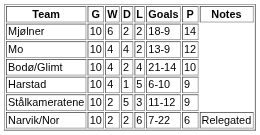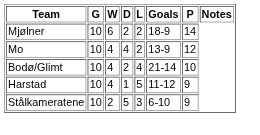Harstad | Goals: 6-10 -> 11-12
Stålkameratene | Goals: 11-12 -> 6-10
- row: Narvik/Nor | 10 | 2 | 2 | 6 | 7-22 | 6 | Relegated
